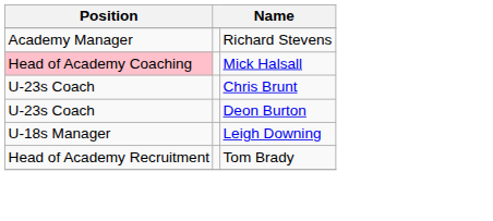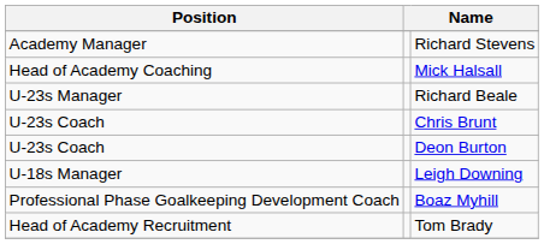Mick Halsall | Position: pink background -> no background
+ row: U-23s Manager | Richard Beale
+ row: Professional Phase Goalkeeping Development Coach | Boaz Myhill
